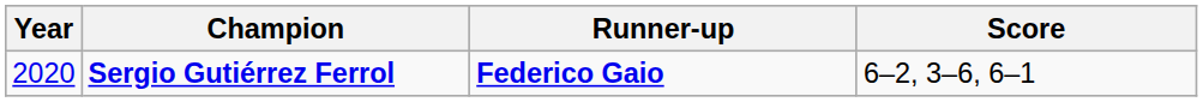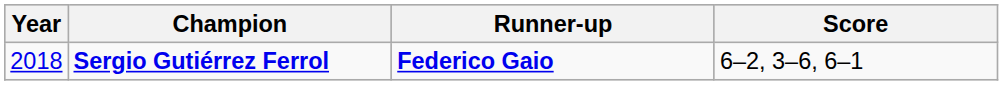Sergio Gutiérrez Ferrol | Year: 2020 -> 2018
